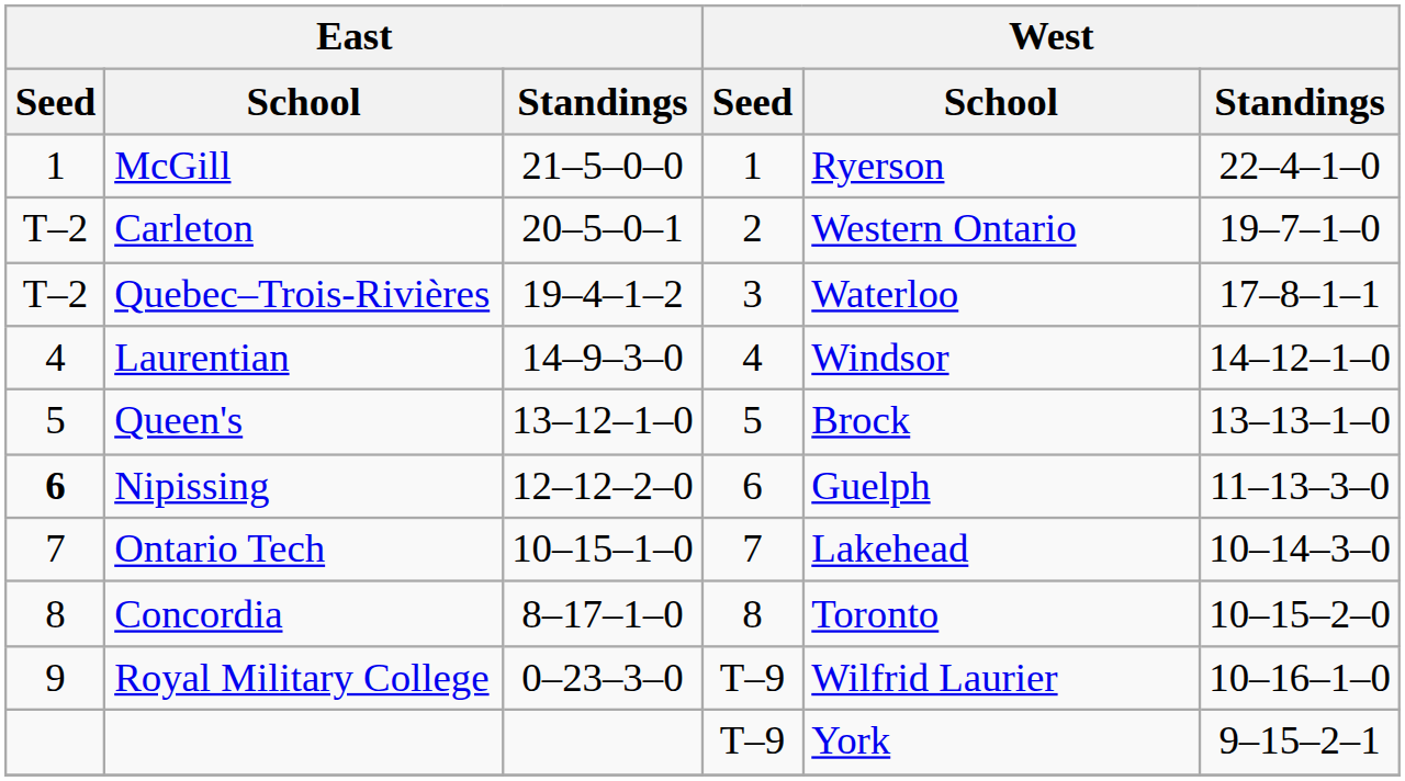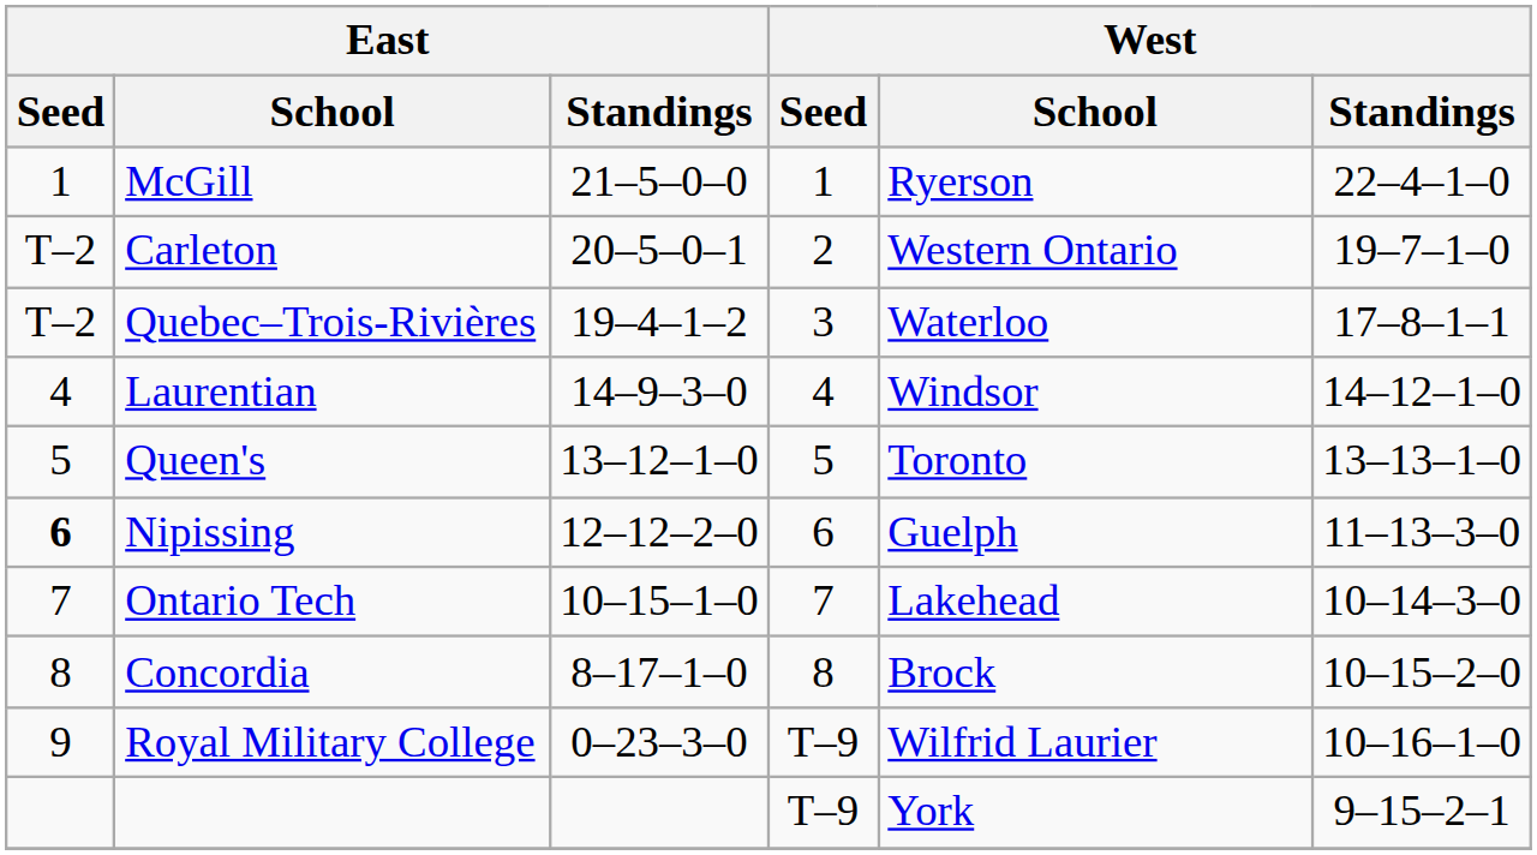Queen's | West / School: Brock -> Toronto
Concordia | West / School: Toronto -> Brock
